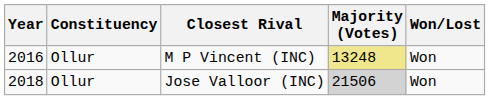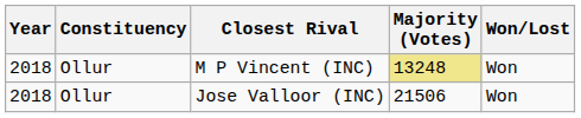M P Vincent (INC) | Year: 2016 -> 2018
Jose Valloor (INC) | Majority (Votes): lightgrey background -> no background
